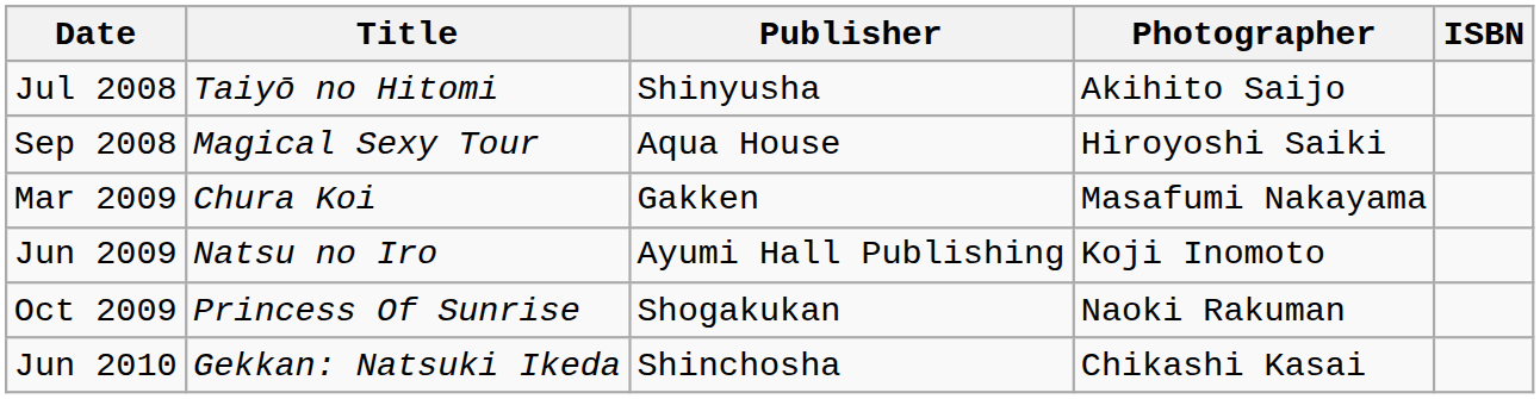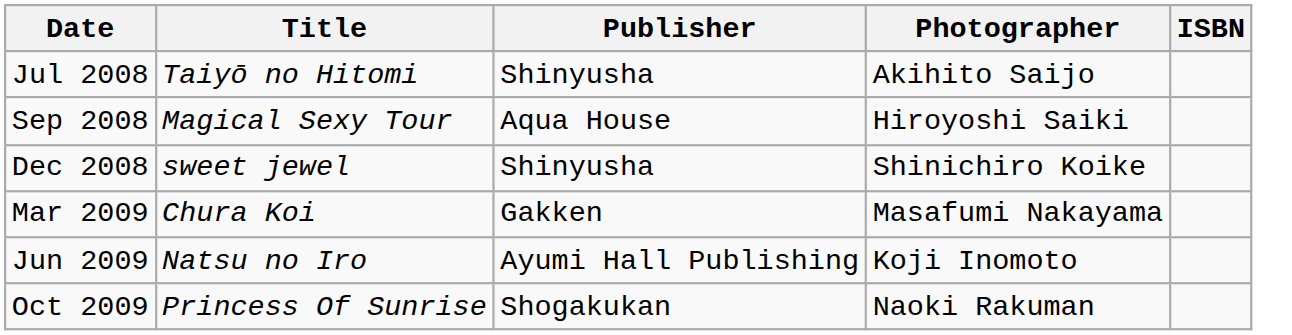+ row: Dec 2008 | sweet jewel | Shinyusha | Shinichiro Koike
- row: Jun 2010 | Gekkan: Natsuki Ikeda | Shinchosha | Chikashi Kasai
